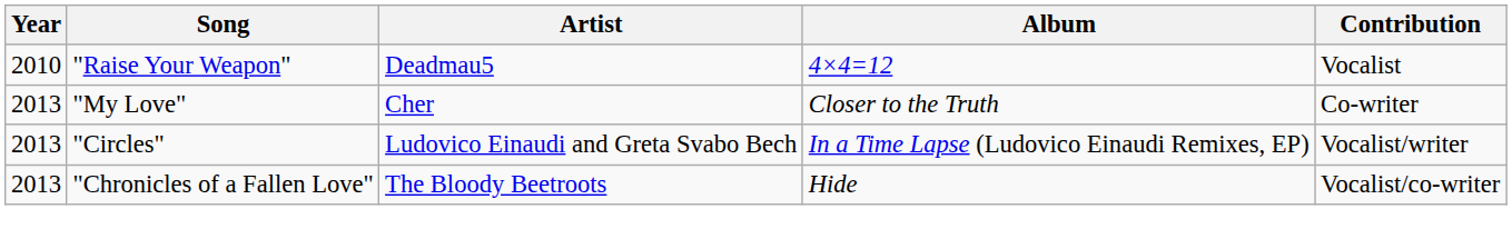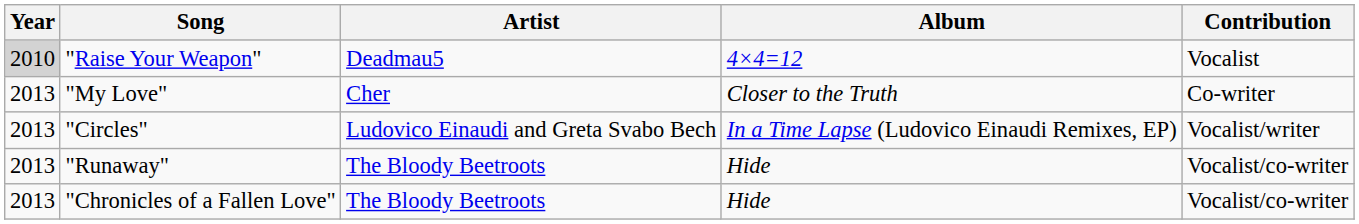"Raise Your Weapon" | Year: no background -> lightgrey background
+ row: 2013 | "Runaway" | The Bloody Beetroots | Hide | Vocalist/co-writer
